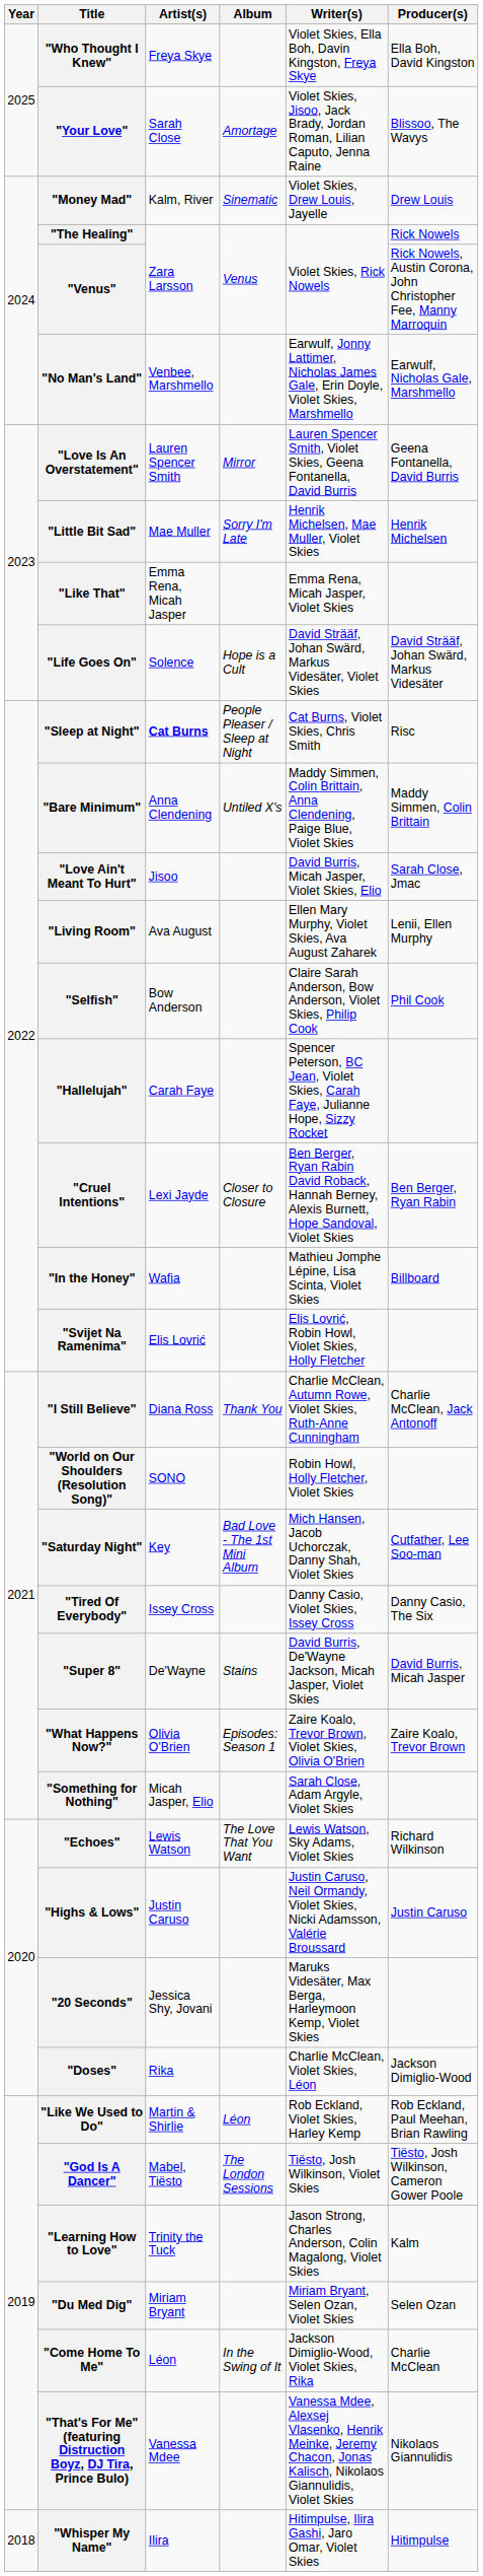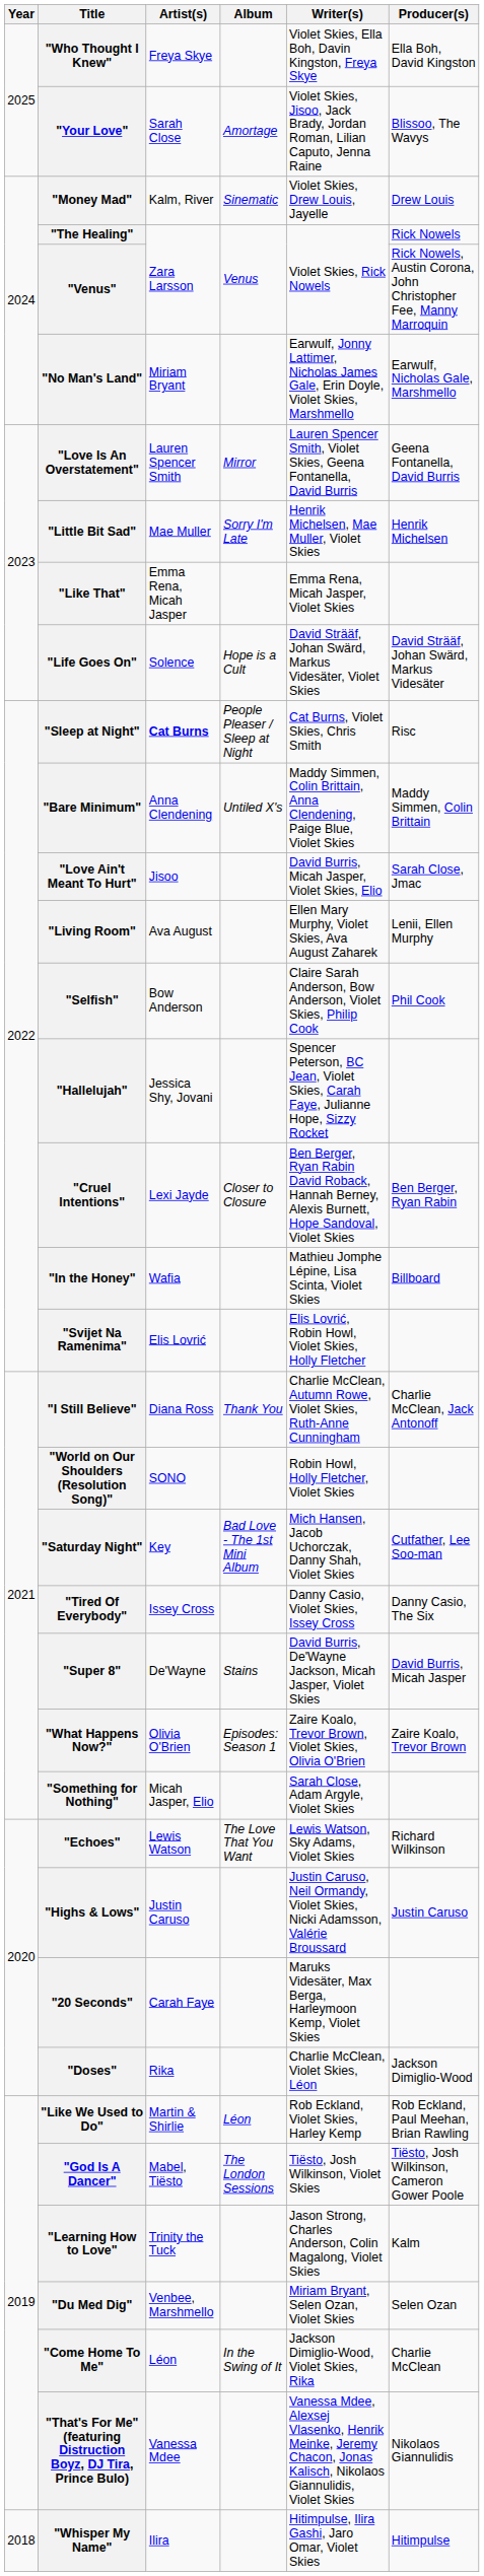"No Man's Land" | Artist(s): Venbee, Marshmello -> Miriam Bryant
"Hallelujah" | Artist(s): Carah Faye -> Jessica Shy, Jovani
"20 Seconds" | Artist(s): Jessica Shy, Jovani -> Carah Faye
"Du Med Dig" | Artist(s): Miriam Bryant -> Venbee, Marshmello
